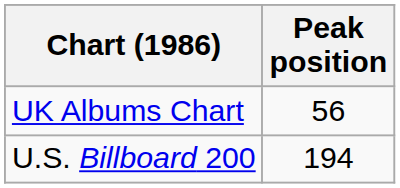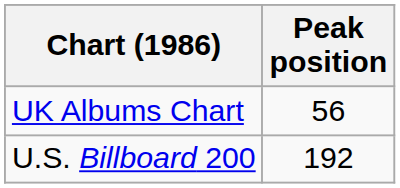U.S. Billboard 200 | Peak position: 194 -> 192
